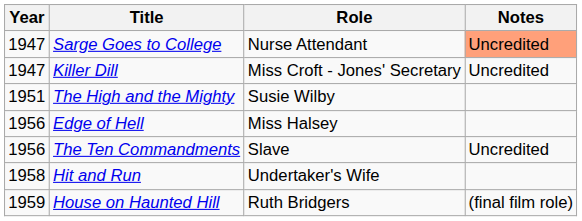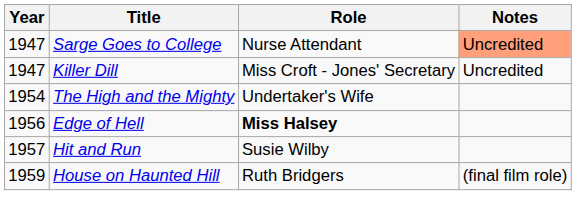The High and the Mighty | Year: 1951 -> 1954
The High and the Mighty | Role: Susie Wilby -> Undertaker's Wife
Edge of Hell | Role: normal -> bold
- row: 1956 | The Ten Commandments | Slave | Uncredited
Hit and Run | Year: 1958 -> 1957
Hit and Run | Role: Undertaker's Wife -> Susie Wilby
